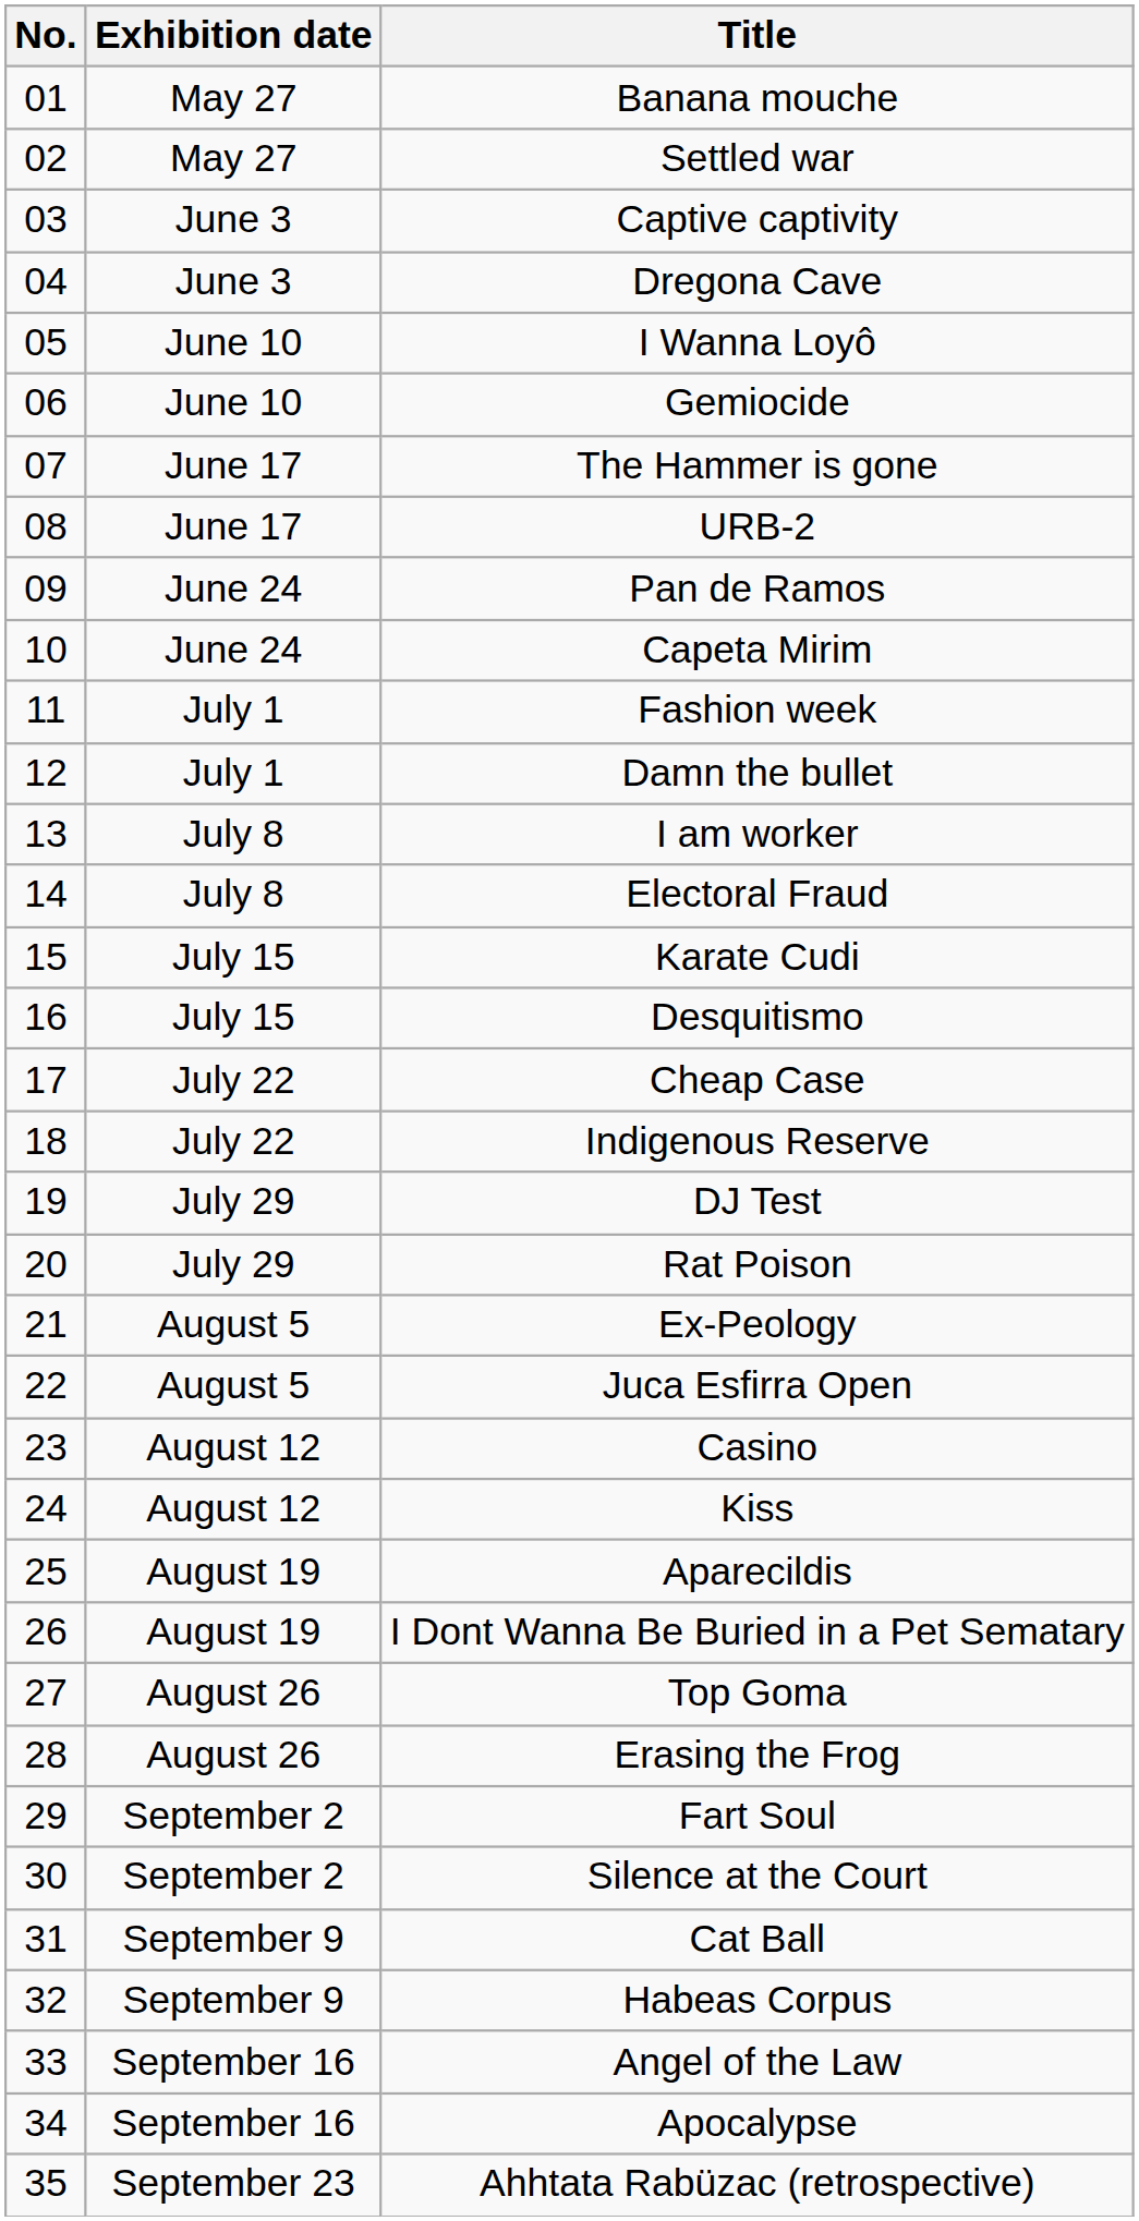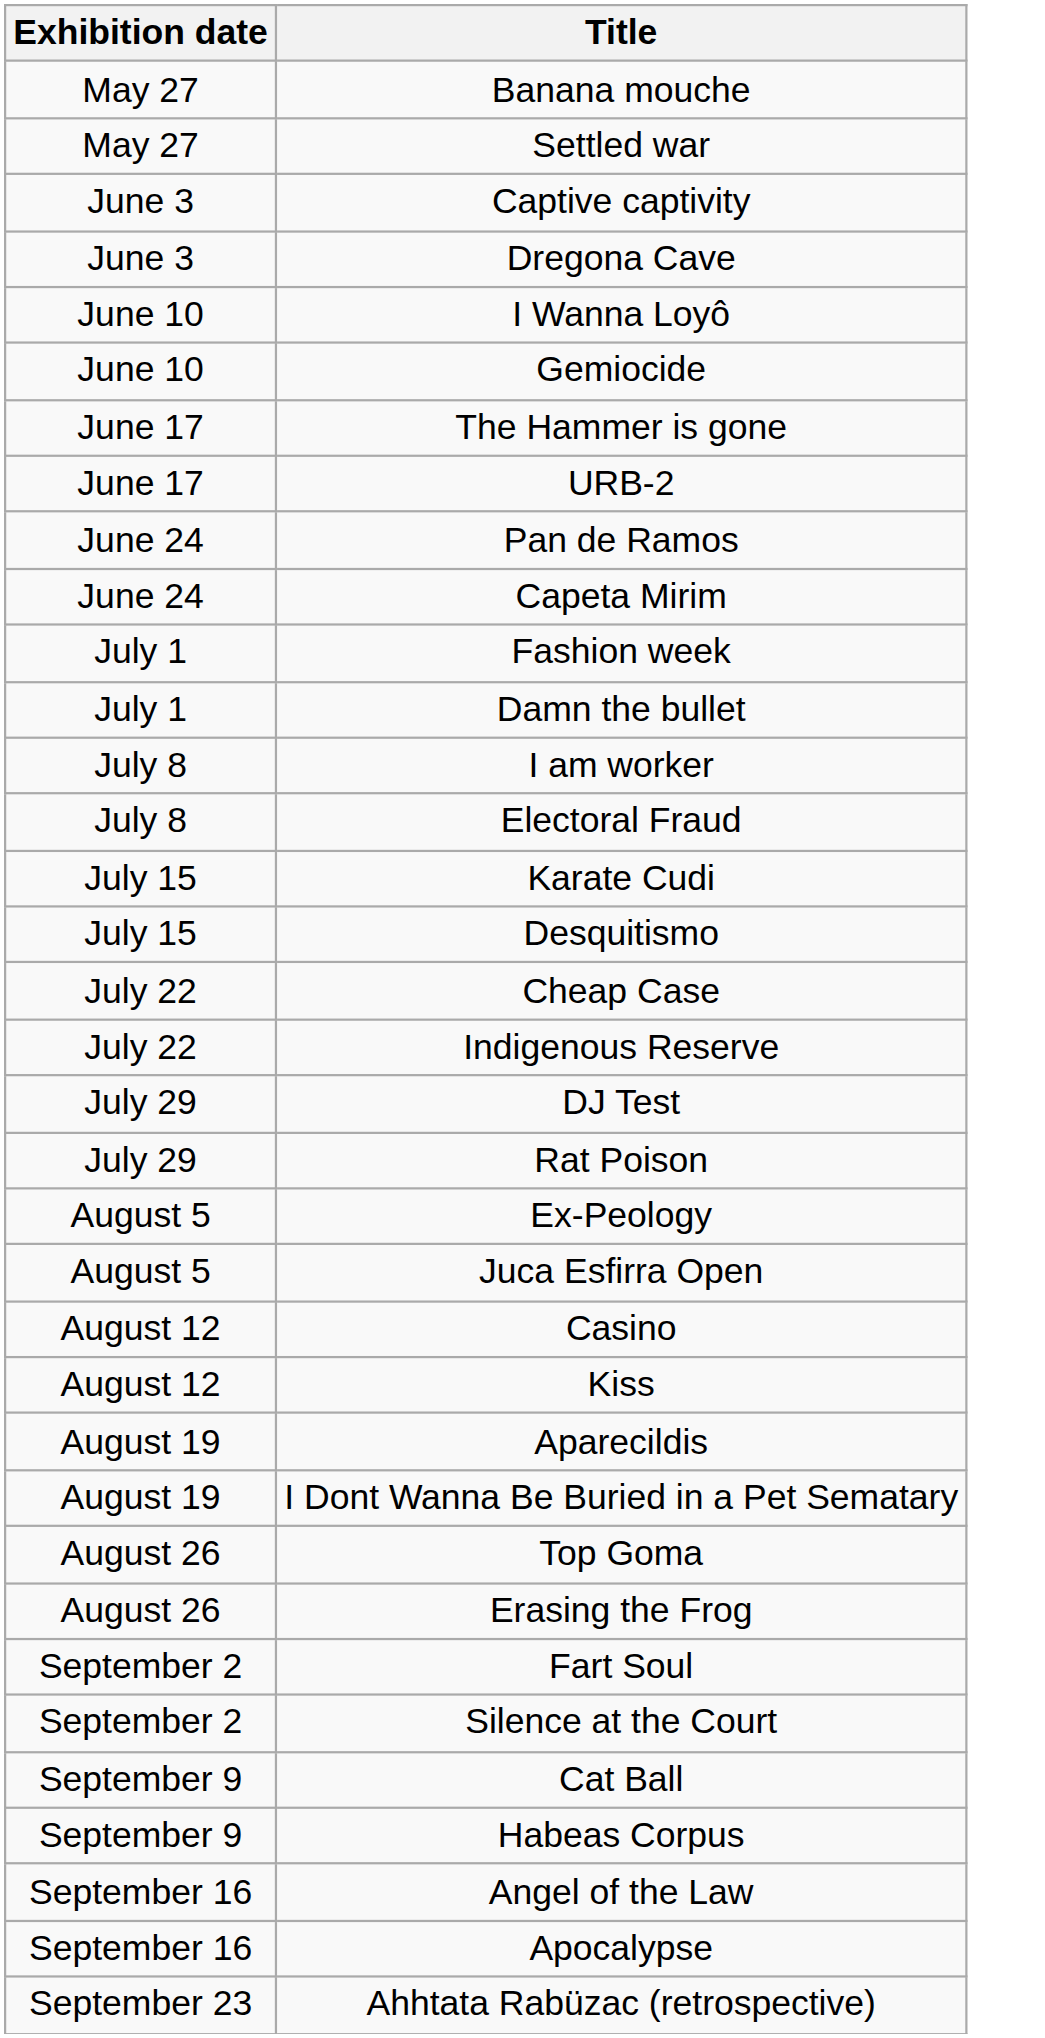- column: No. | 01 | 02 | 03 | 04 | 05 | 06 | 07 | 08 | 09 | 10 | 11 | 12 | 13 | 14 | 15 | 16 | 17 | 18 | 19 | 20 | 21 | 22 | 23 | 24 | 25 | 26 | 27 | 28 | 29 | 30 | 31 | 32 | 33 | 34 | 35
